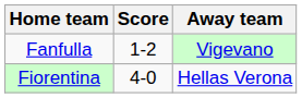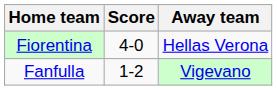rows swapped: Fanfulla <-> Fiorentina
